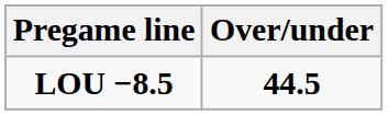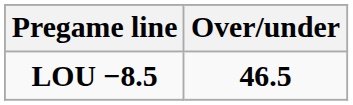LOU −8.5 | Over/under: 44.5 -> 46.5
